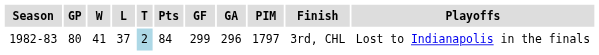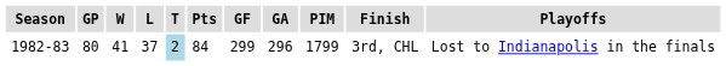1982-83 | PIM: 1797 -> 1799
